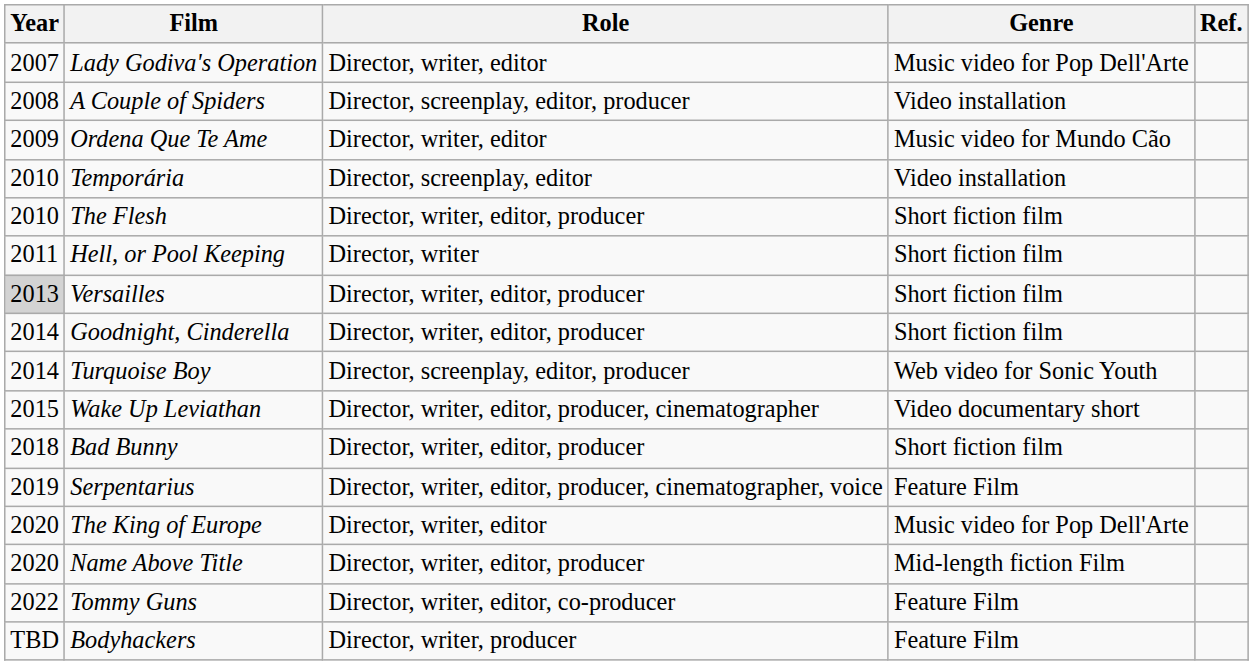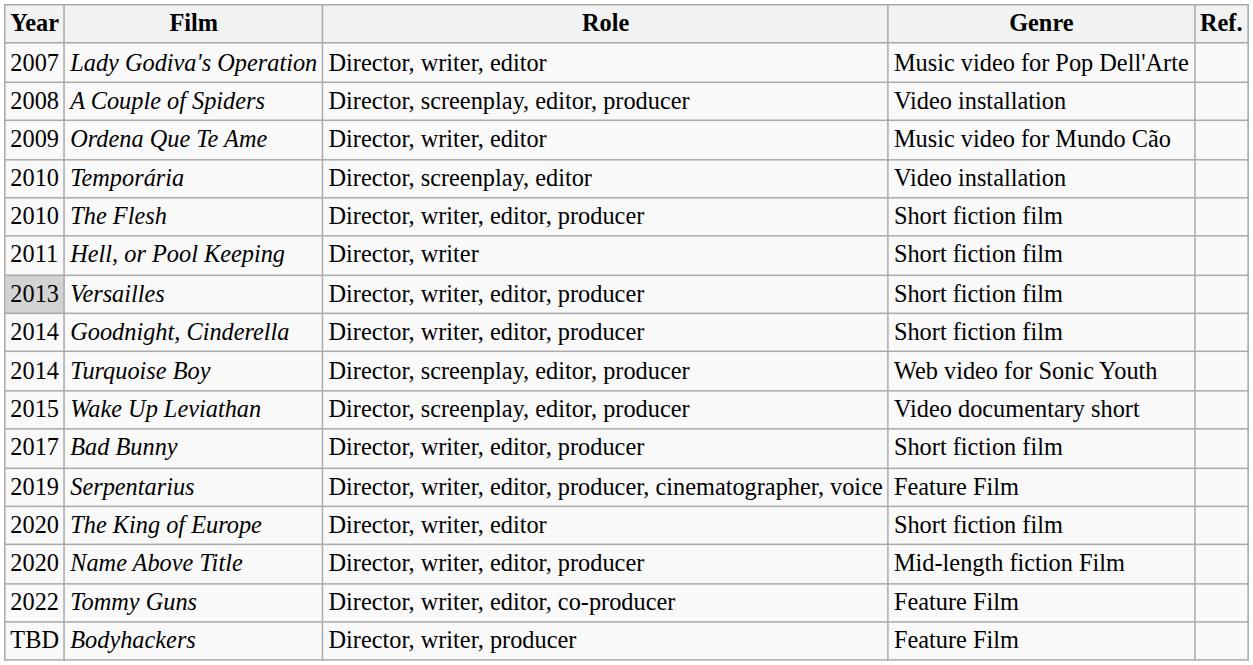Wake Up Leviathan | Role: Director, writer, editor, producer, cinematographer -> Director, screenplay, editor, producer
Bad Bunny | Year: 2018 -> 2017
The King of Europe | Genre: Music video for Pop Dell'Arte -> Short fiction film
